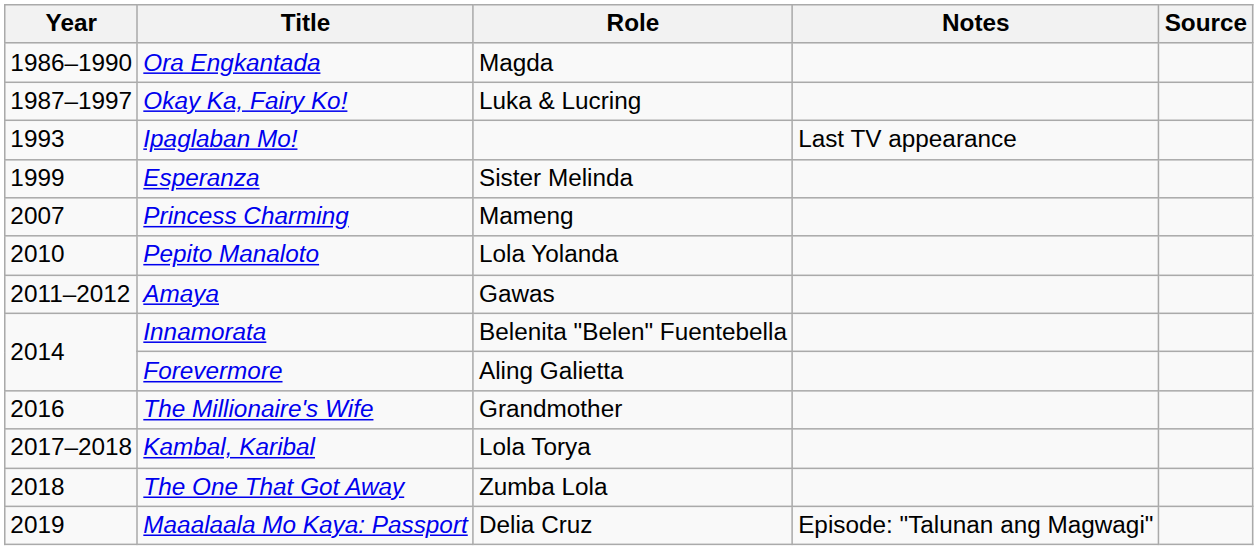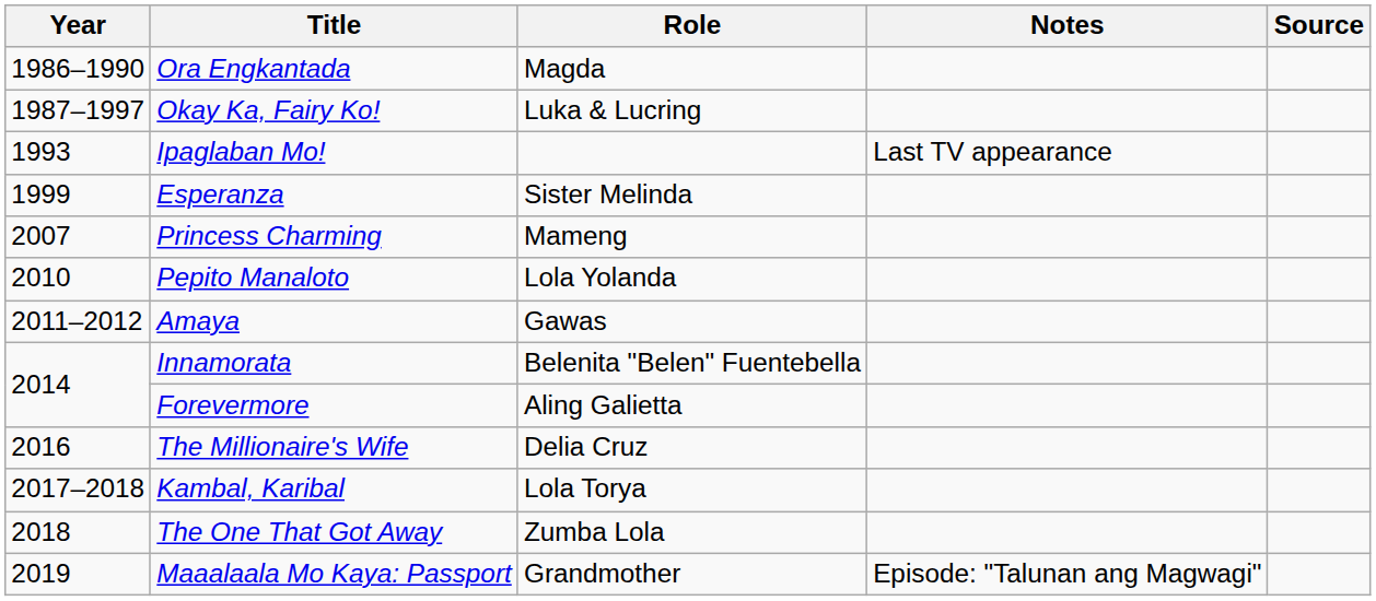The Millionaire's Wife | Role: Grandmother -> Delia Cruz
Maaalaala Mo Kaya: Passport | Role: Delia Cruz -> Grandmother
